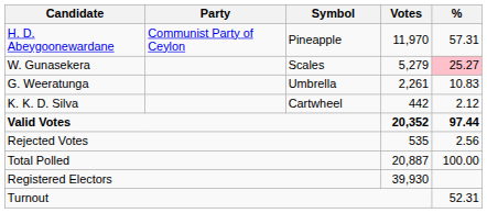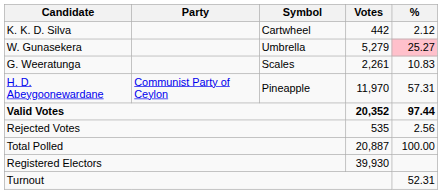rows swapped: H. D. Abeygoonewardane <-> K. K. D. Silva
W. Gunasekera | Symbol: Scales -> Umbrella
G. Weeratunga | Symbol: Umbrella -> Scales
